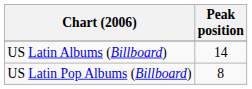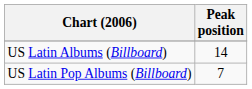US Latin Pop Albums (Billboard) | Peak position: 8 -> 7
